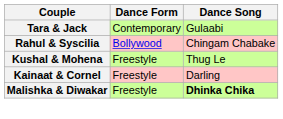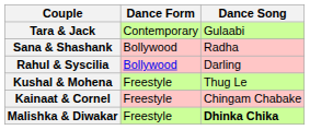+ row: Sana & Shashank | Bollywood | Radha
Rahul & Syscilia | Dance Song: Chingam Chabake -> Darling
Kainaat & Cornel | Dance Song: Darling -> Chingam Chabake
